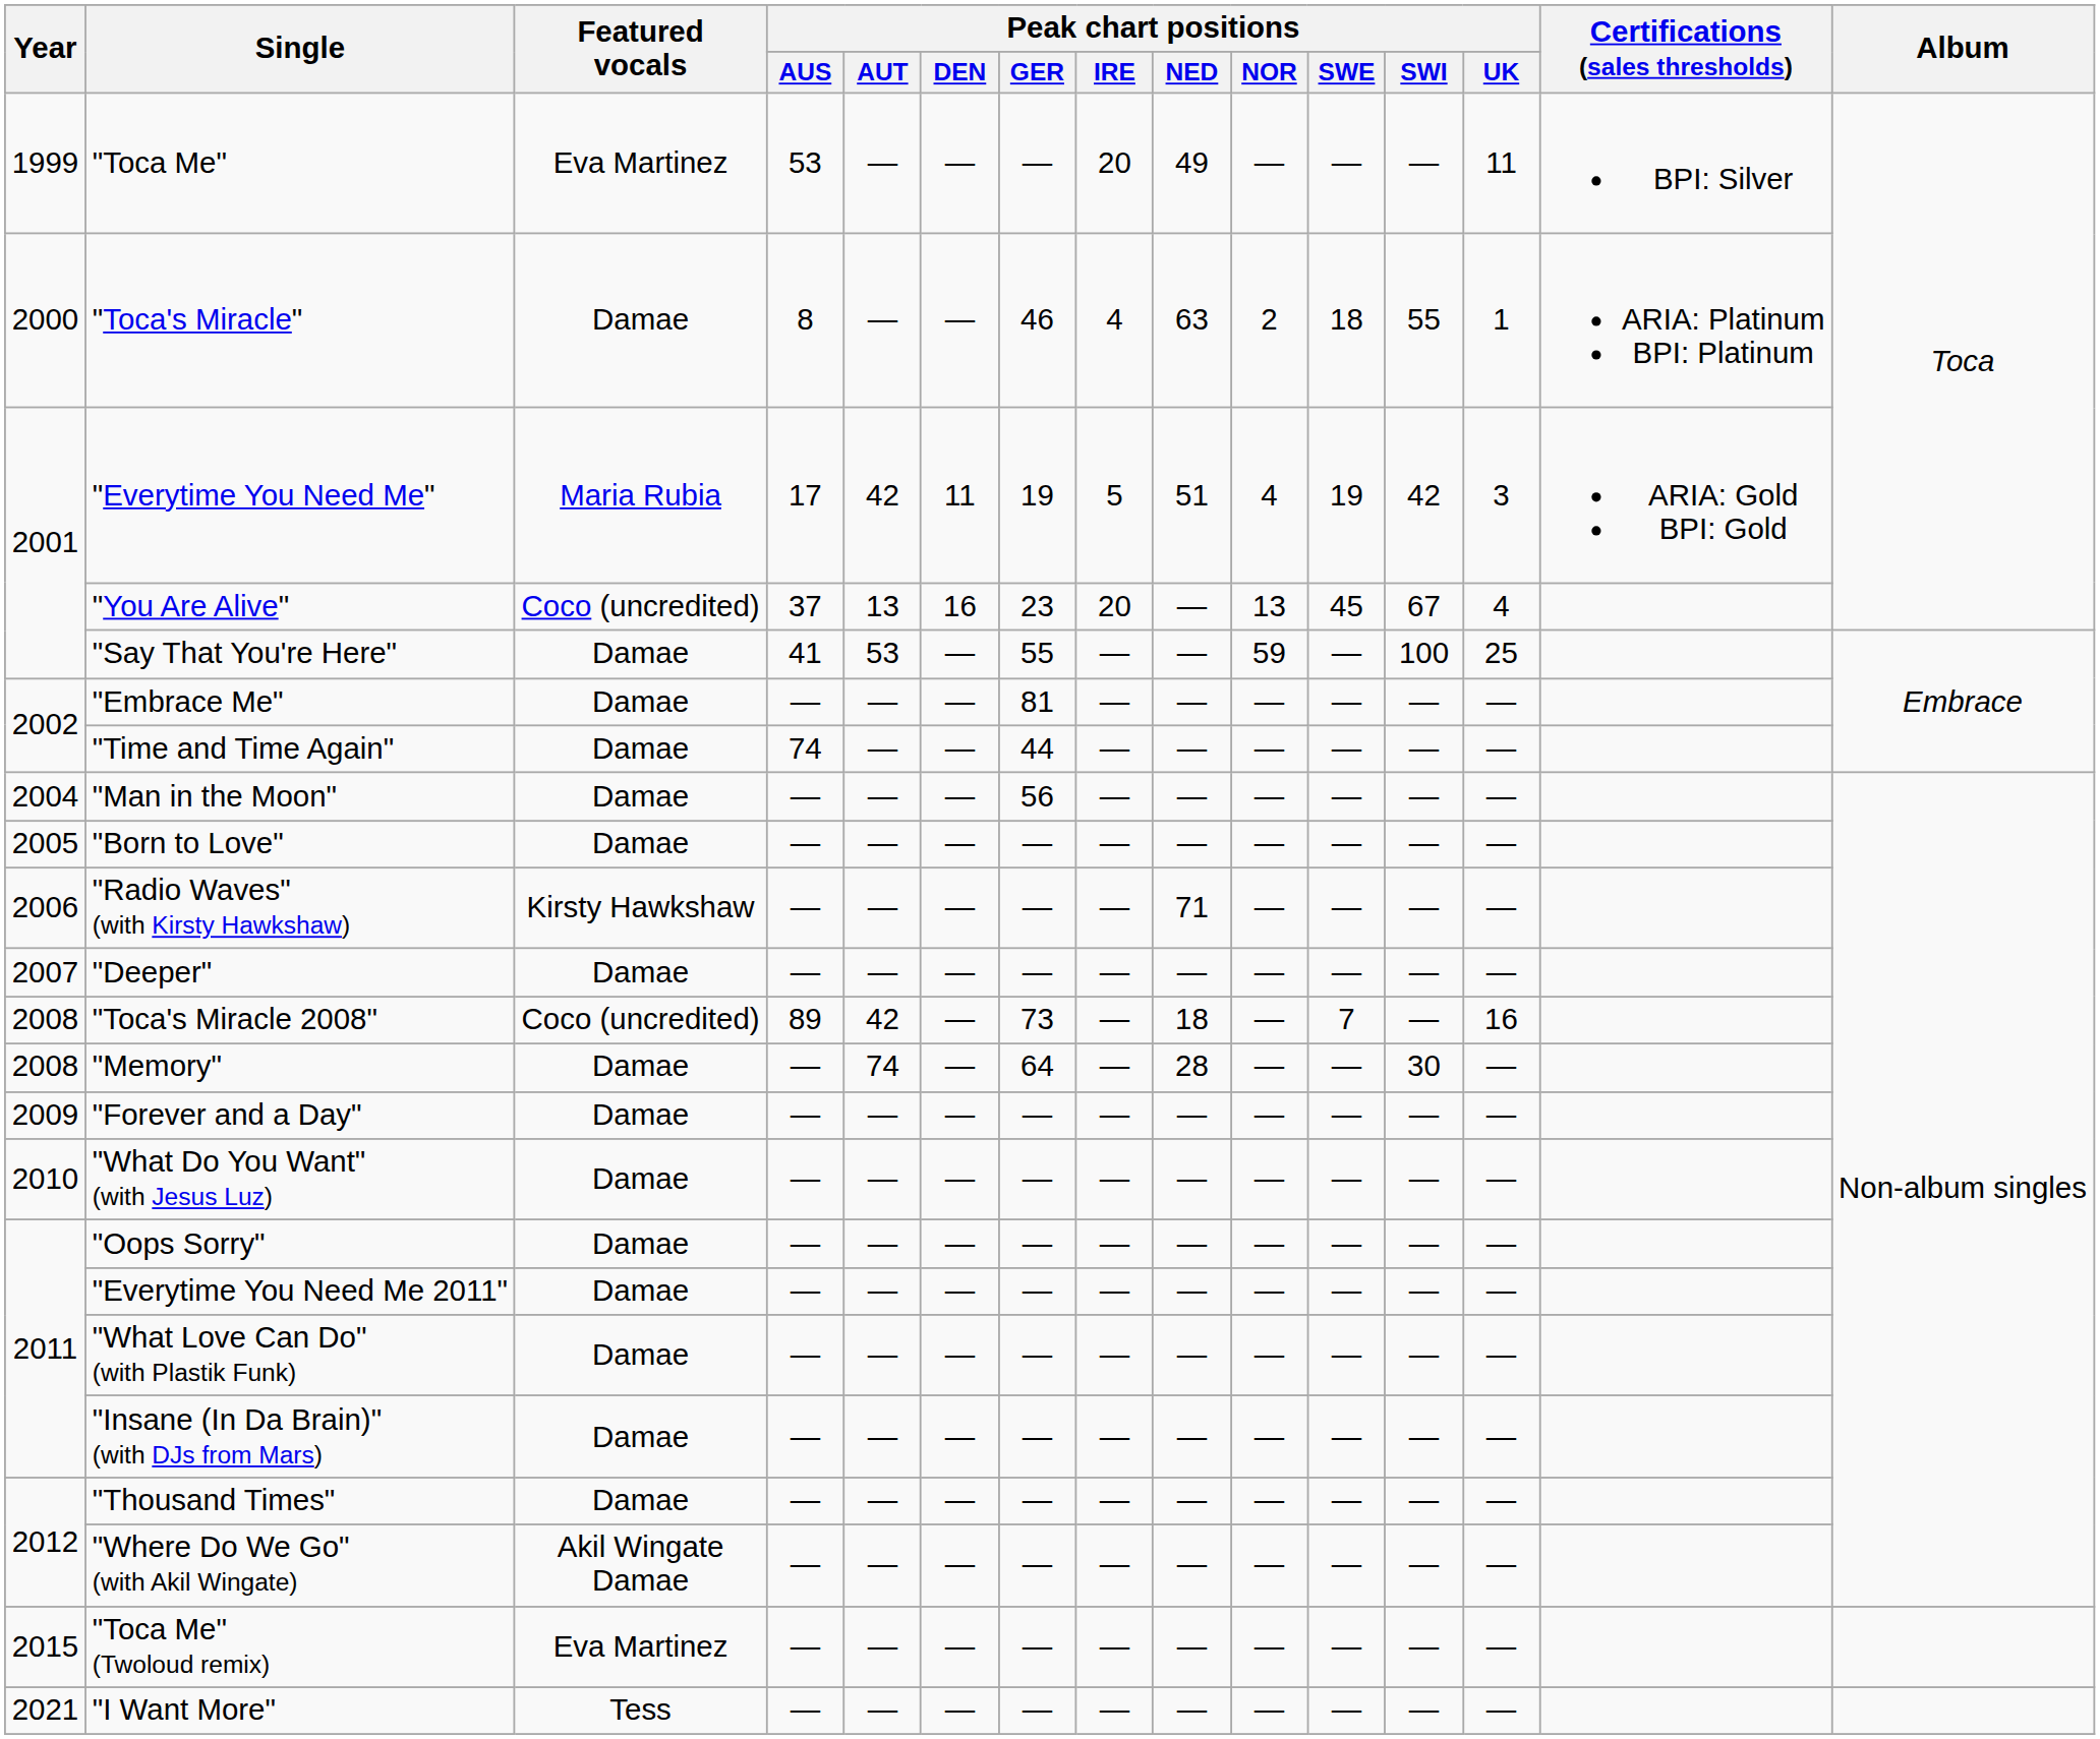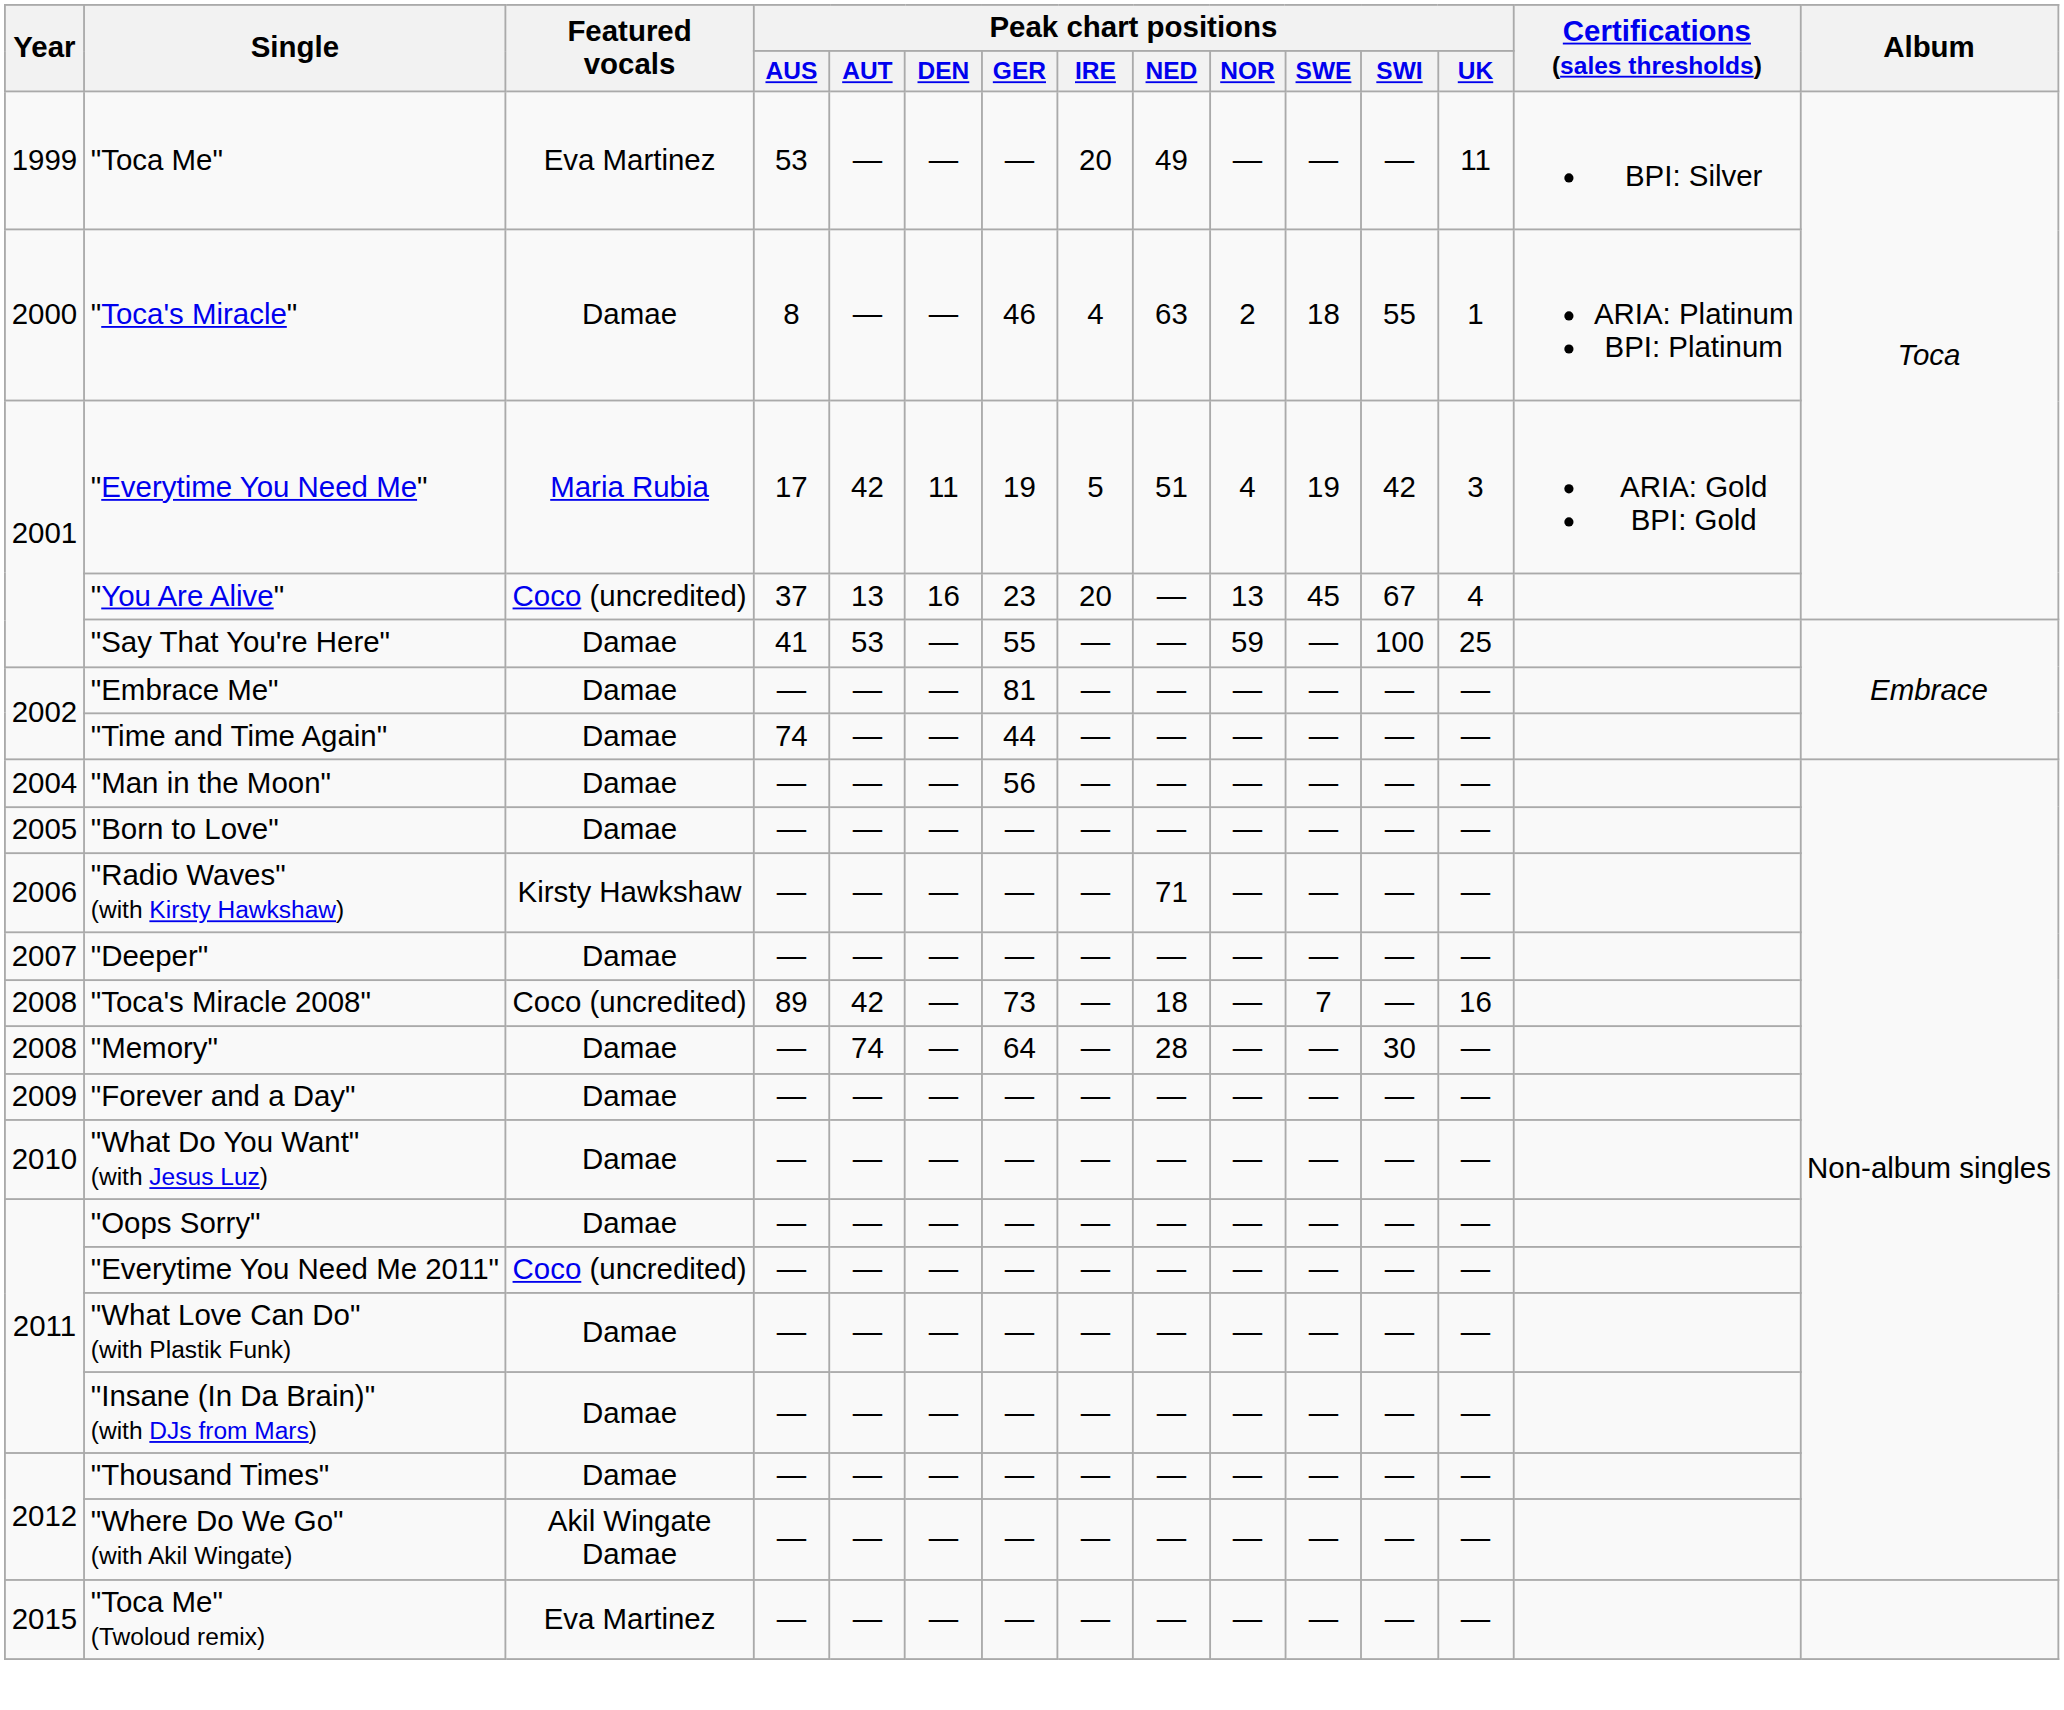"Everytime You Need Me 2011" | Featured vocals: Damae -> Coco (uncredited)
- row: 2021 | "I Want More" | Tess | — | — | — | — | — | — | — | — | — | —
